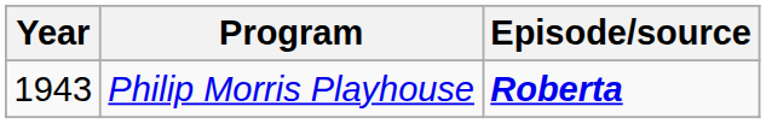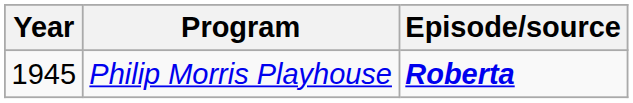Philip Morris Playhouse | Year: 1943 -> 1945
